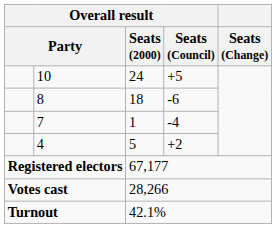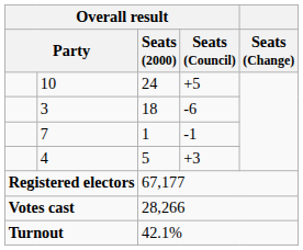18 | column 2: 8 -> 3
1 | Overall result / Seats (Council): -4 -> -1
5 | Overall result / Seats (Council): +2 -> +3
